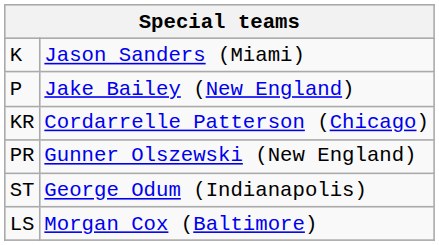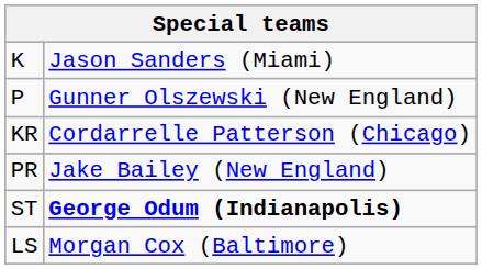P | column 2: Jake Bailey (New England) -> Gunner Olszewski (New England)
PR | column 2: Gunner Olszewski (New England) -> Jake Bailey (New England)
ST | column 2: normal -> bold
